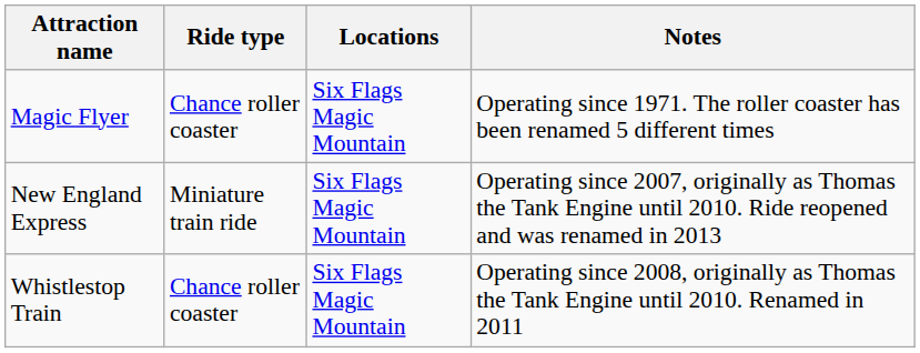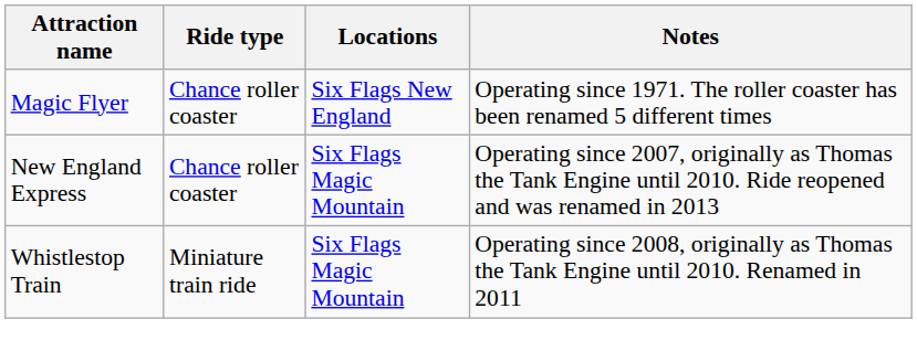Magic Flyer | Locations: Six Flags Magic Mountain -> Six Flags New England
New England Express | Ride type: Miniature train ride -> Chance roller coaster
Whistlestop Train | Ride type: Chance roller coaster -> Miniature train ride
